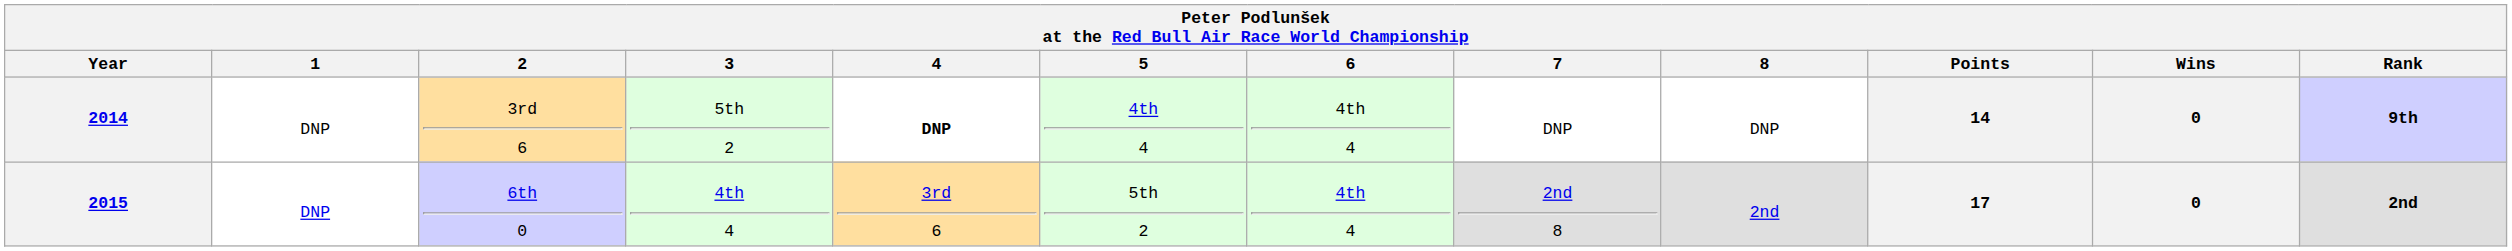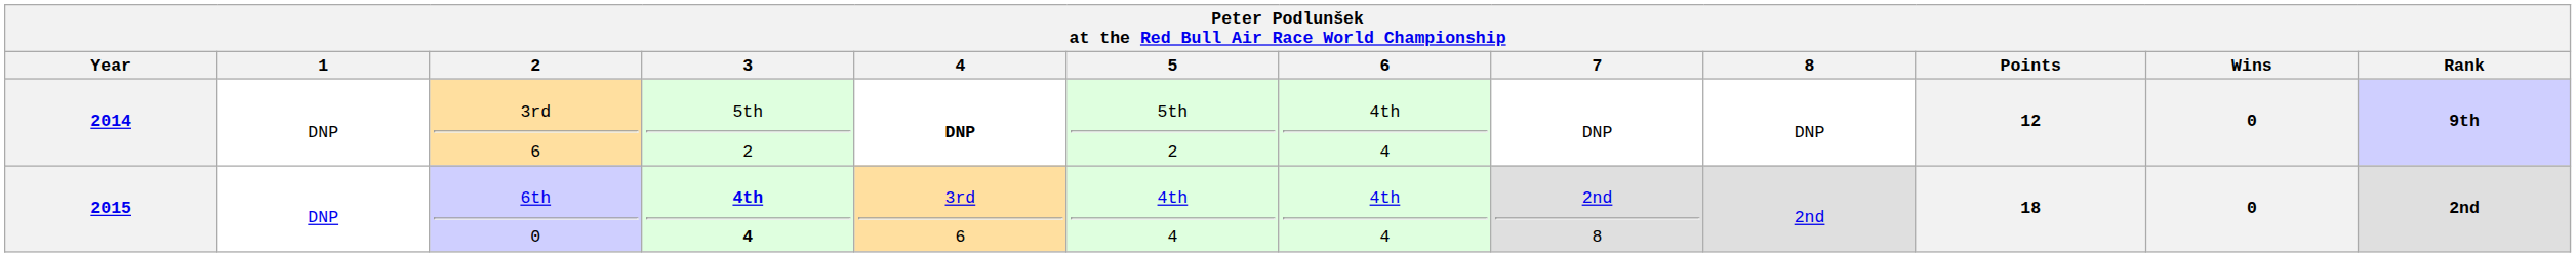2014 | 5: 4th 4 -> 5th 2
2014 | Points: 14 -> 12
2015 | 3: normal -> bold
2015 | 5: 5th 2 -> 4th 4
2015 | Points: 17 -> 18
